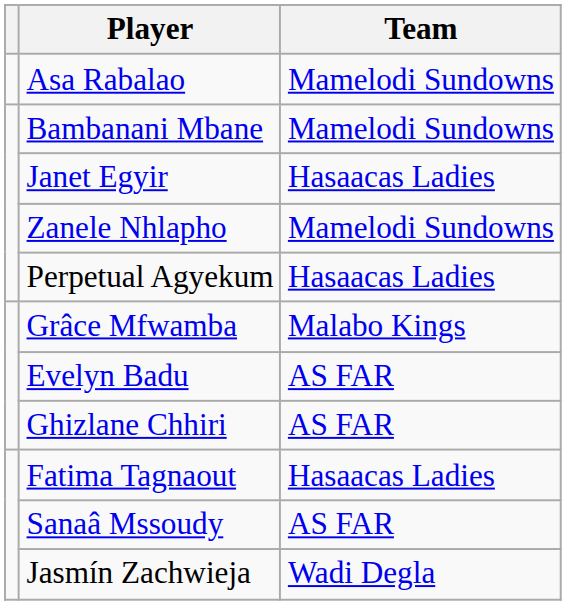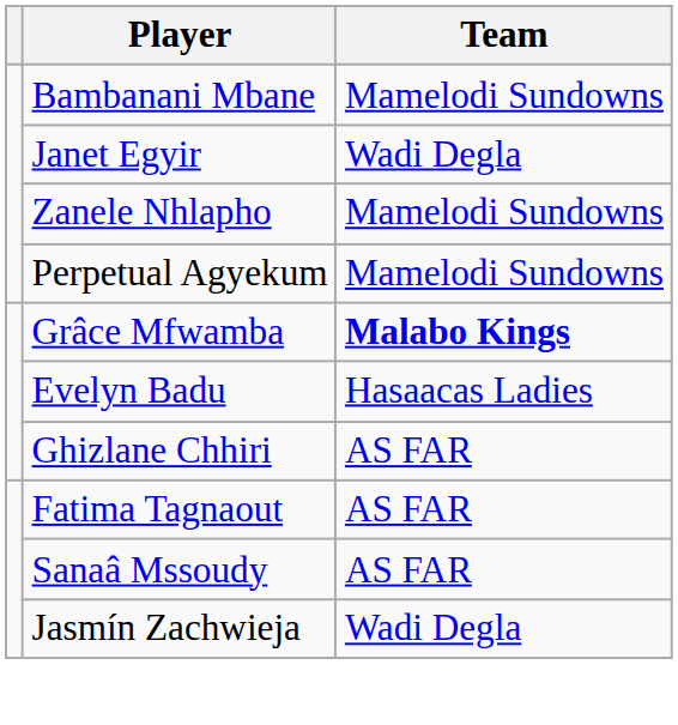- row: Asa Rabalao | Mamelodi Sundowns
Janet Egyir | Team: Hasaacas Ladies -> Wadi Degla
Perpetual Agyekum | Team: Hasaacas Ladies -> Mamelodi Sundowns
Grâce Mfwamba | Team: normal -> bold
Evelyn Badu | Team: AS FAR -> Hasaacas Ladies
Fatima Tagnaout | Team: Hasaacas Ladies -> AS FAR
